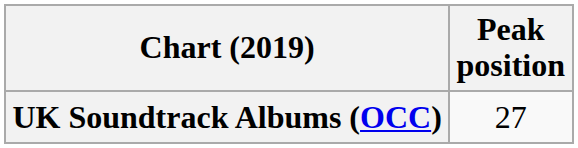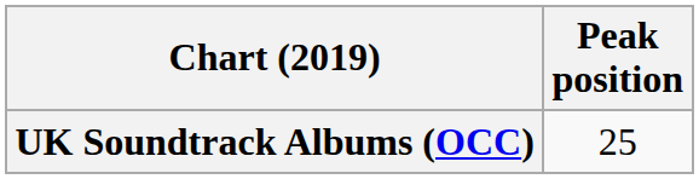UK Soundtrack Albums (OCC) | Peak position: 27 -> 25
